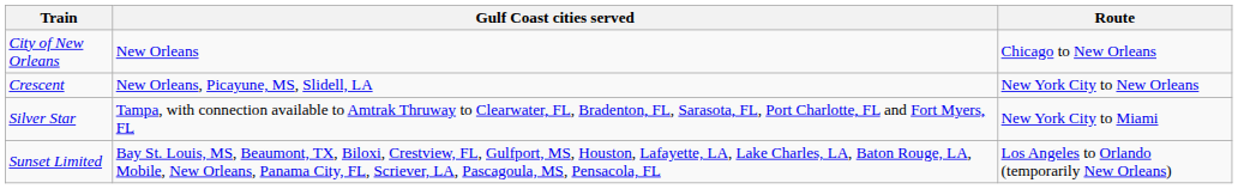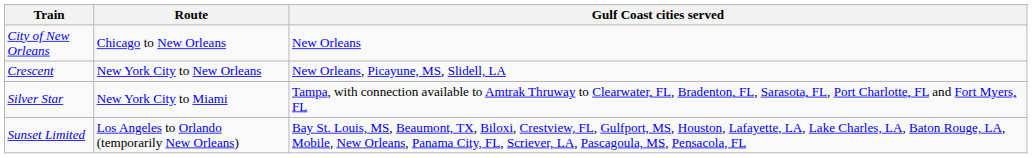columns swapped: Route <-> Gulf Coast cities served
